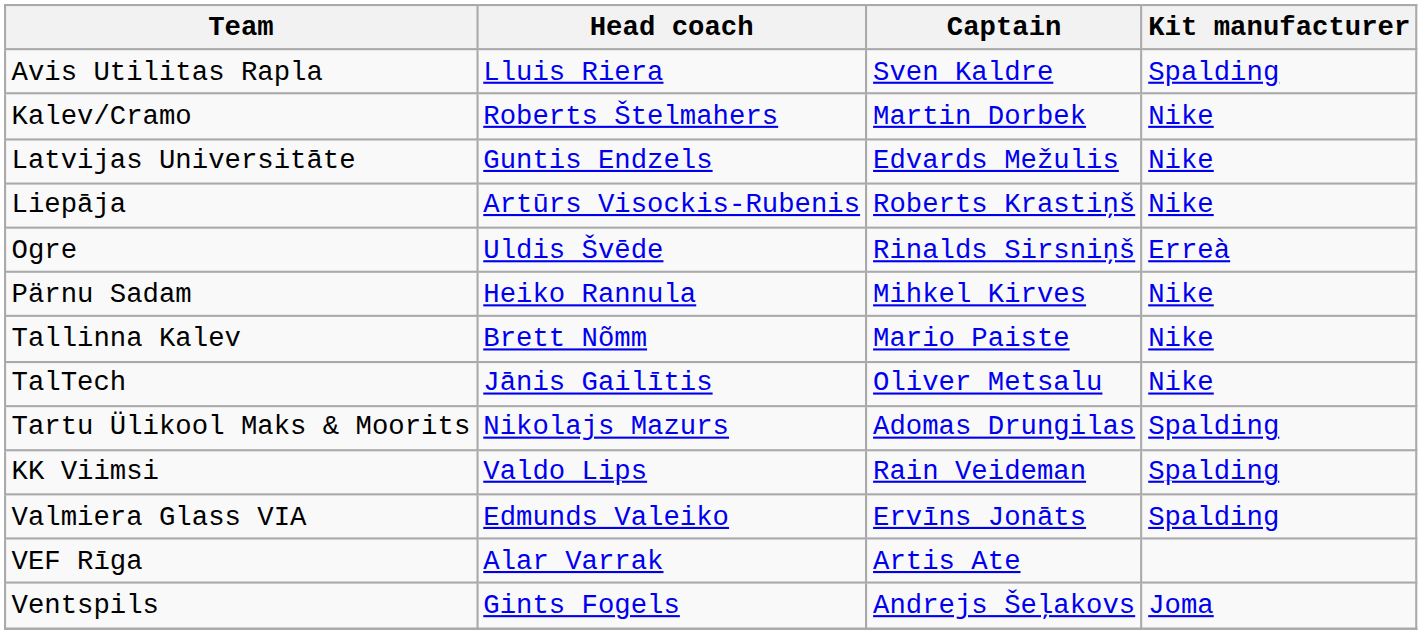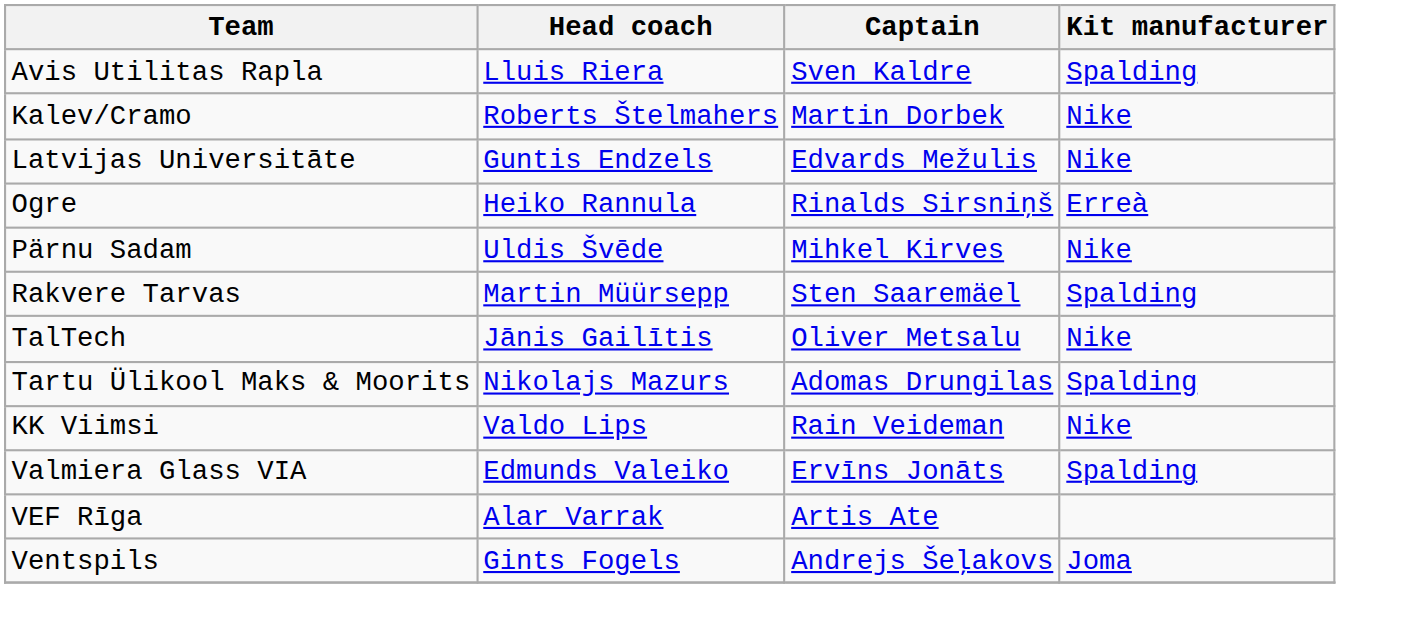- row: Liepāja | Artūrs Visockis-Rubenis | Roberts Krastiņš | Nike
Ogre | Head coach: Uldis Švēde -> Heiko Rannula
Pärnu Sadam | Head coach: Heiko Rannula -> Uldis Švēde
+ row: Rakvere Tarvas | Martin Müürsepp | Sten Saaremäel | Spalding
- row: Tallinna Kalev | Brett Nõmm | Mario Paiste | Nike
KK Viimsi | Kit manufacturer: Spalding -> Nike
